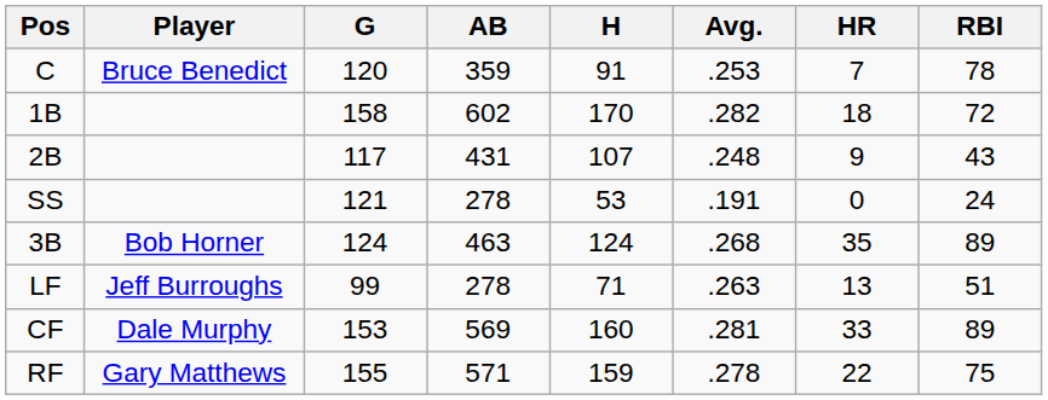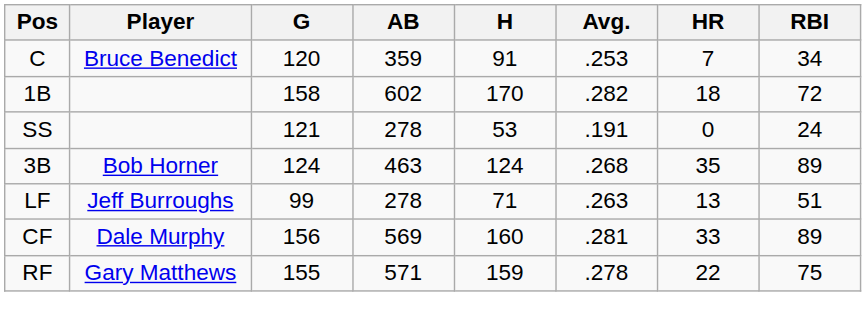C | RBI: 78 -> 34
- row: 2B | 117 | 431 | 107 | .248 | 9 | 43
CF | G: 153 -> 156
